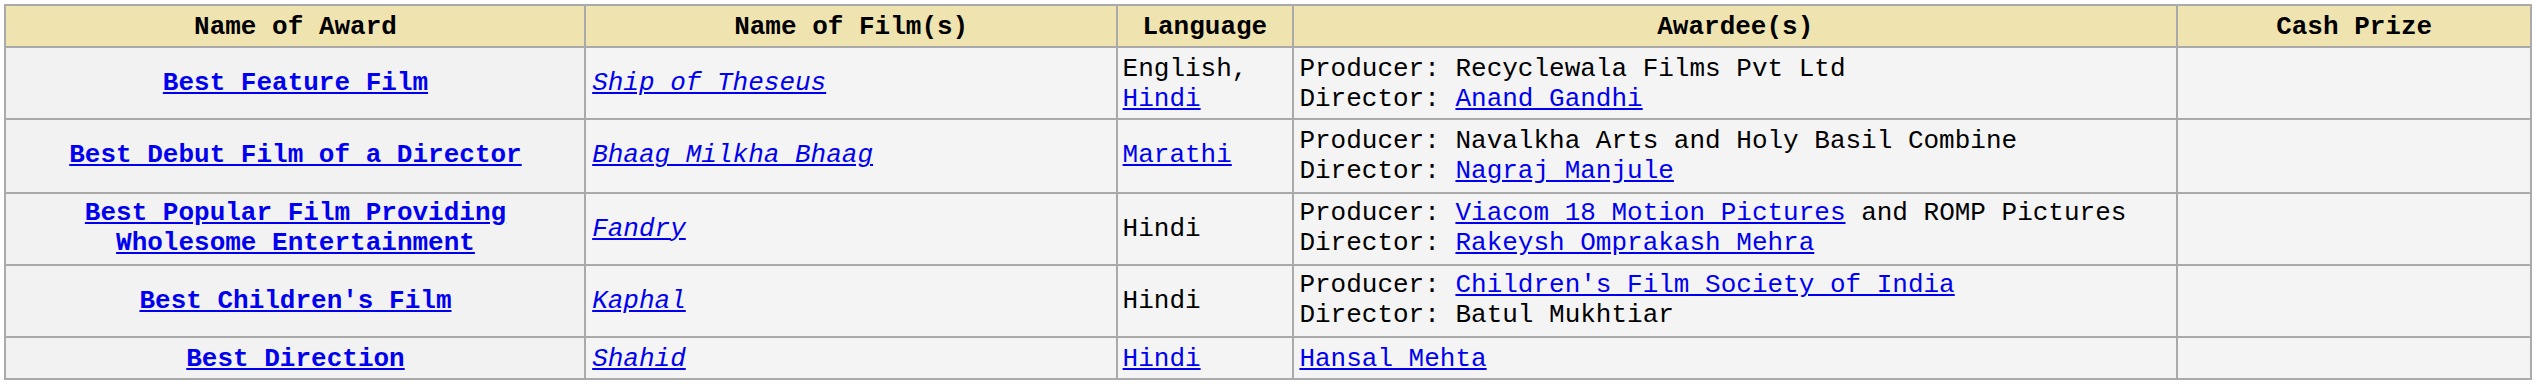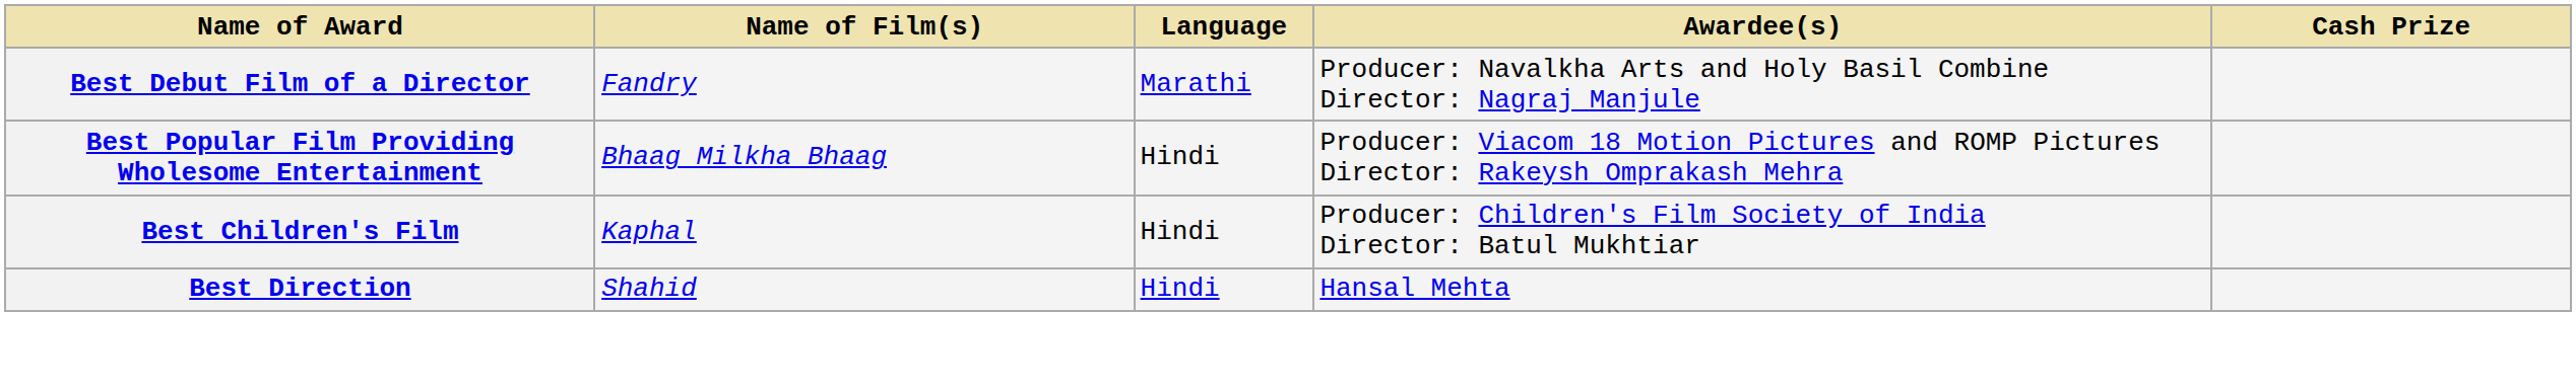- row: Best Feature Film | Ship of Theseus | English, Hindi | Producer: Recyclewala Films Pvt Ltd Director: Anand Gandhi
Best Debut Film of a Director | Name of Film(s): Bhaag Milkha Bhaag -> Fandry
Best Popular Film Providing Wholesome Entertainment | Name of Film(s): Fandry -> Bhaag Milkha Bhaag
